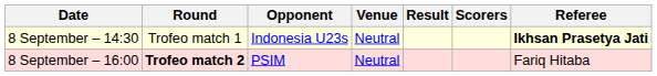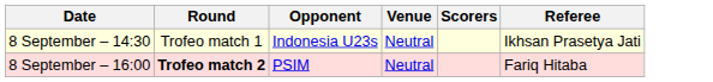- column: Result
8 September – 14:30 | Referee: bold -> normal
